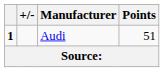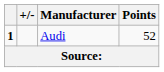Audi | Points: 51 -> 52
